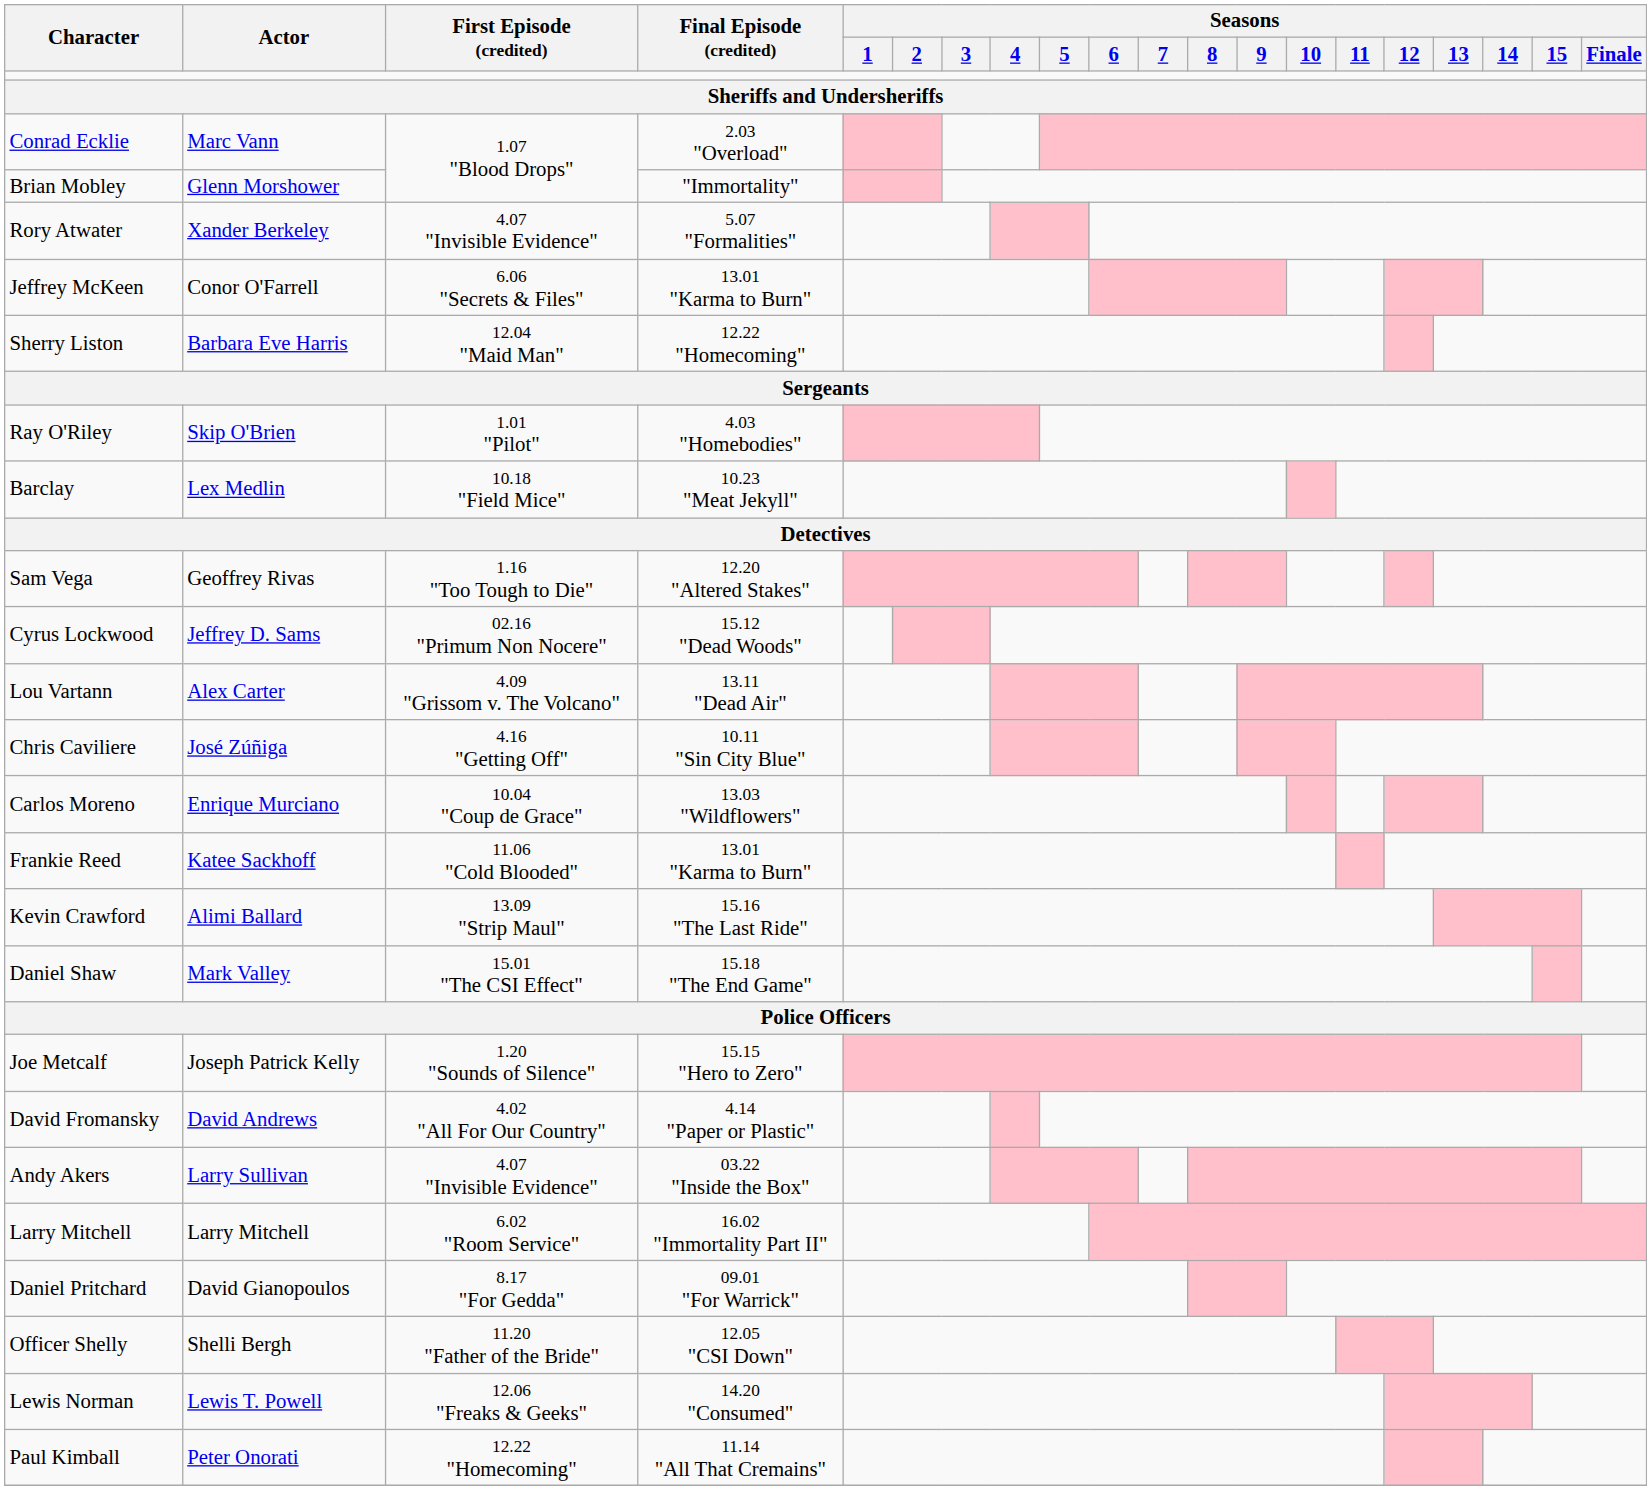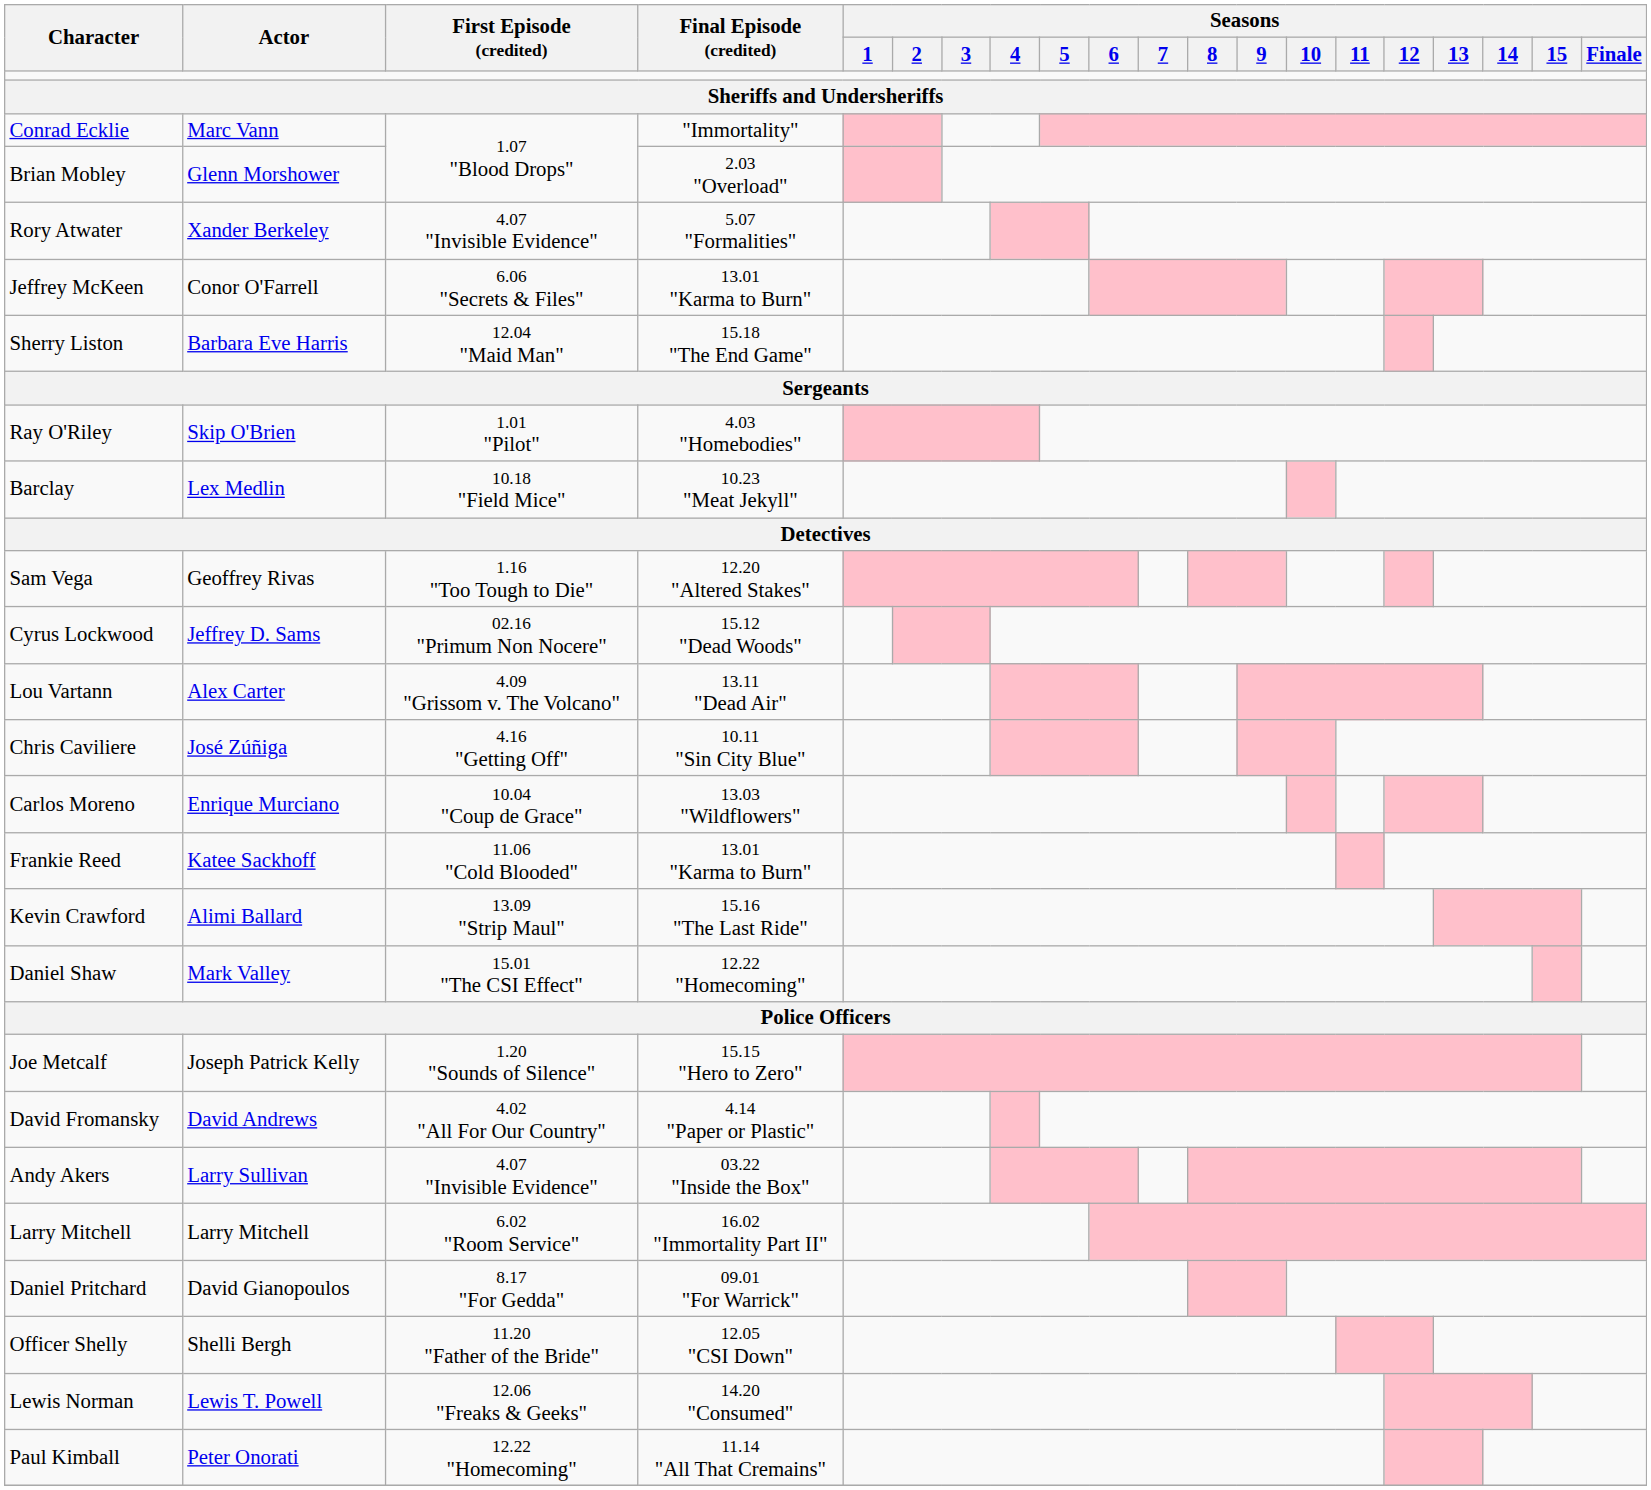Conrad Ecklie | Final Episode (credited): 2.03 "Overload" -> "Immortality"
Brian Mobley | Final Episode (credited): "Immortality" -> 2.03 "Overload"
Sherry Liston | Final Episode (credited): 12.22 "Homecoming" -> 15.18 "The End Game"
Daniel Shaw | Final Episode (credited): 15.18 "The End Game" -> 12.22 "Homecoming"
